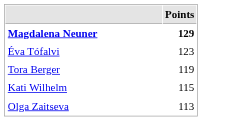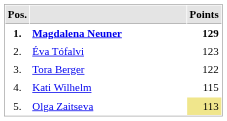+ column: Pos. | 1. | 2. | 3. | 4. | 5.
Tora Berger | Points: 119 -> 122
Olga Zaitseva | Points: no background -> khaki background
